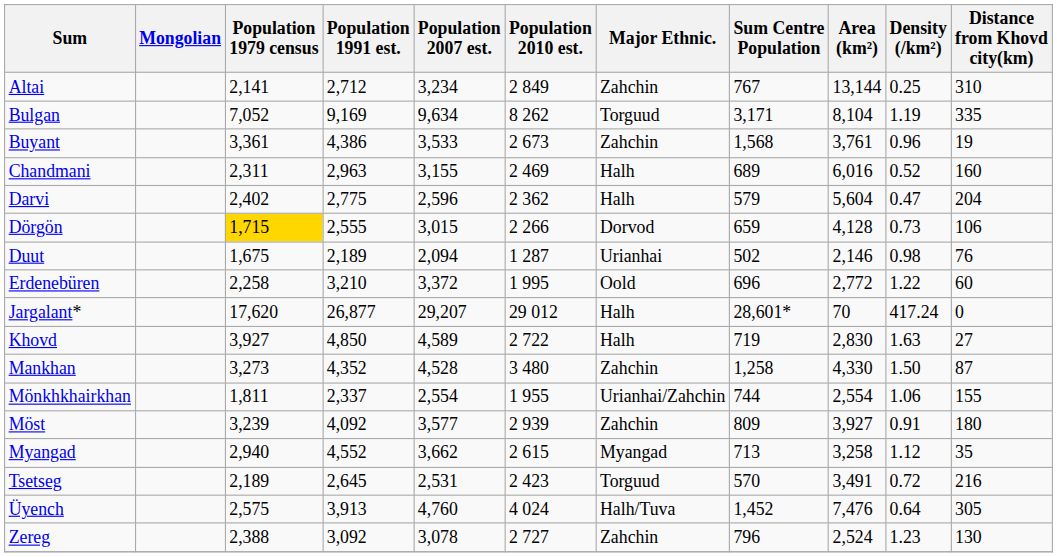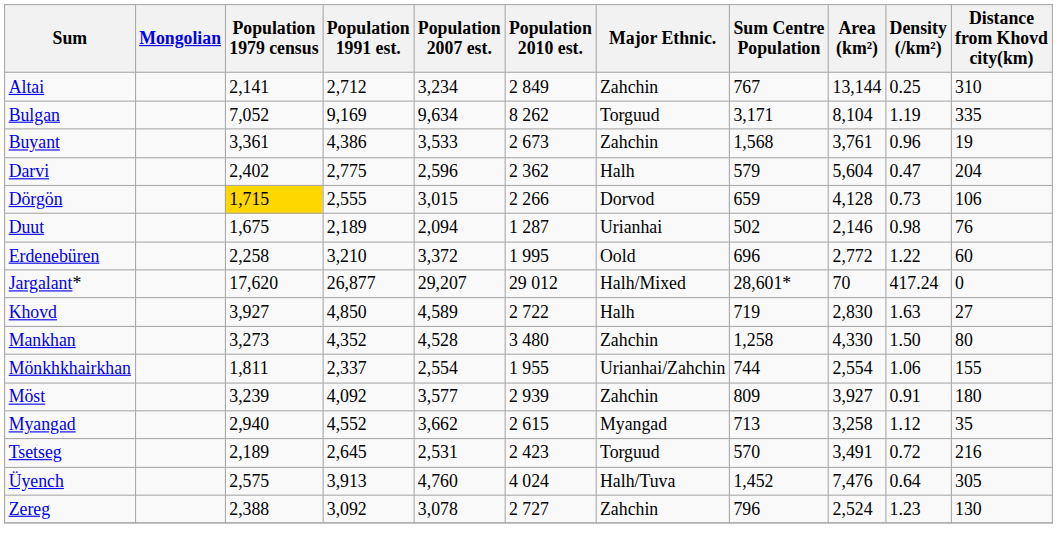- row: Chandmani | 2,311 | 2,963 | 3,155 | 2 469 | Halh | 689 | 6,016 | 0.52 | 160
Jargalant* | Major Ethnic.: Halh -> Halh/Mixed
Mankhan | Distance from Khovd city(km): 87 -> 80
